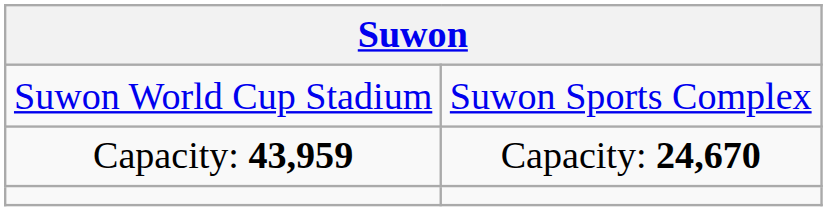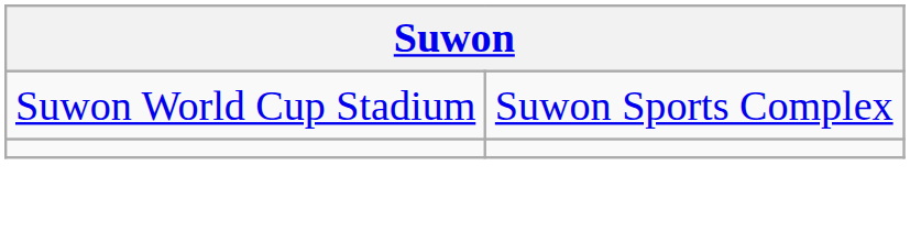- row: Capacity: 43,959 | Capacity: 24,670
